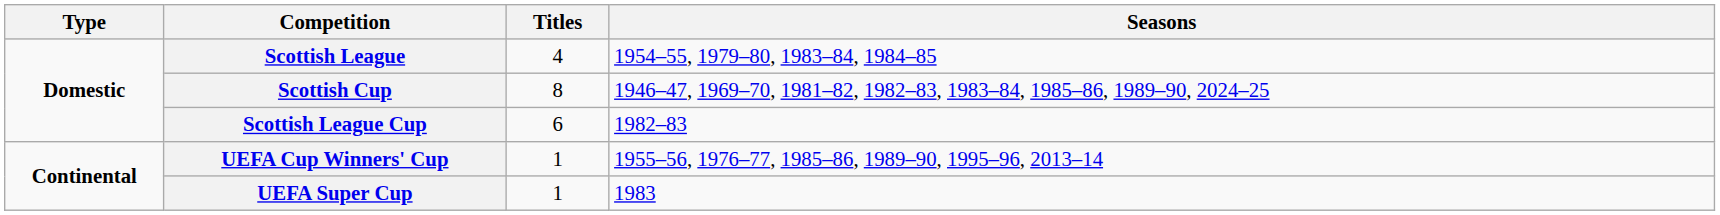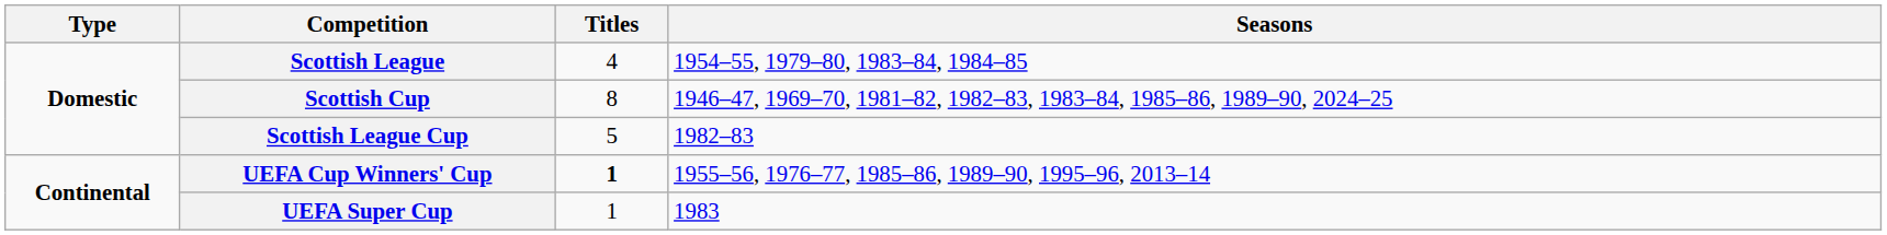Scottish League Cup | Titles: 6 -> 5
UEFA Cup Winners' Cup | Titles: normal -> bold
